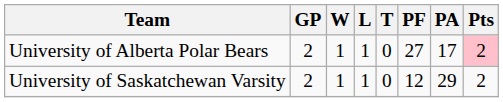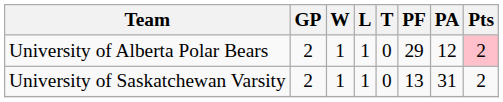University of Alberta Polar Bears | PF: 27 -> 29
University of Alberta Polar Bears | PA: 17 -> 12
University of Saskatchewan Varsity | PF: 12 -> 13
University of Saskatchewan Varsity | PA: 29 -> 31
